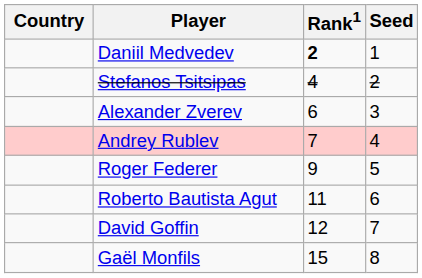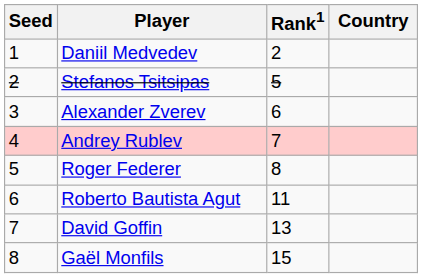columns swapped: Country <-> Seed
Daniil Medvedev | Rank1: bold -> normal
Stefanos Tsitsipas | Rank1: 4 -> 5
Roger Federer | Rank1: 9 -> 8
David Goffin | Rank1: 12 -> 13
